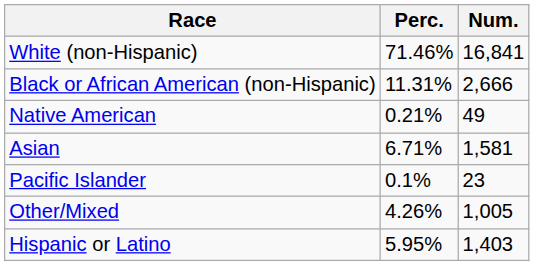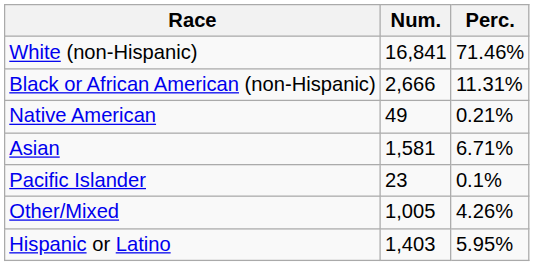columns swapped: Num. <-> Perc.
